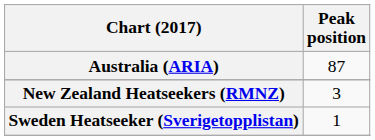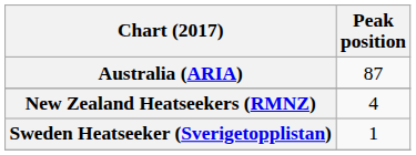New Zealand Heatseekers (RMNZ) | Peak position: 3 -> 4
